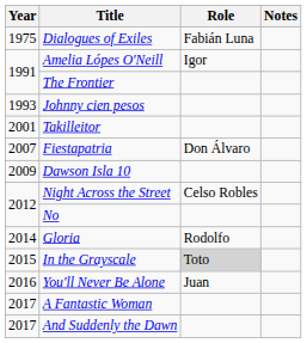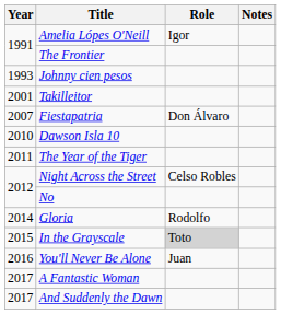- row: 1975 | Dialogues of Exiles | Fabián Luna
Dawson Isla 10 | Year: 2009 -> 2010
+ row: 2011 | The Year of the Tiger
